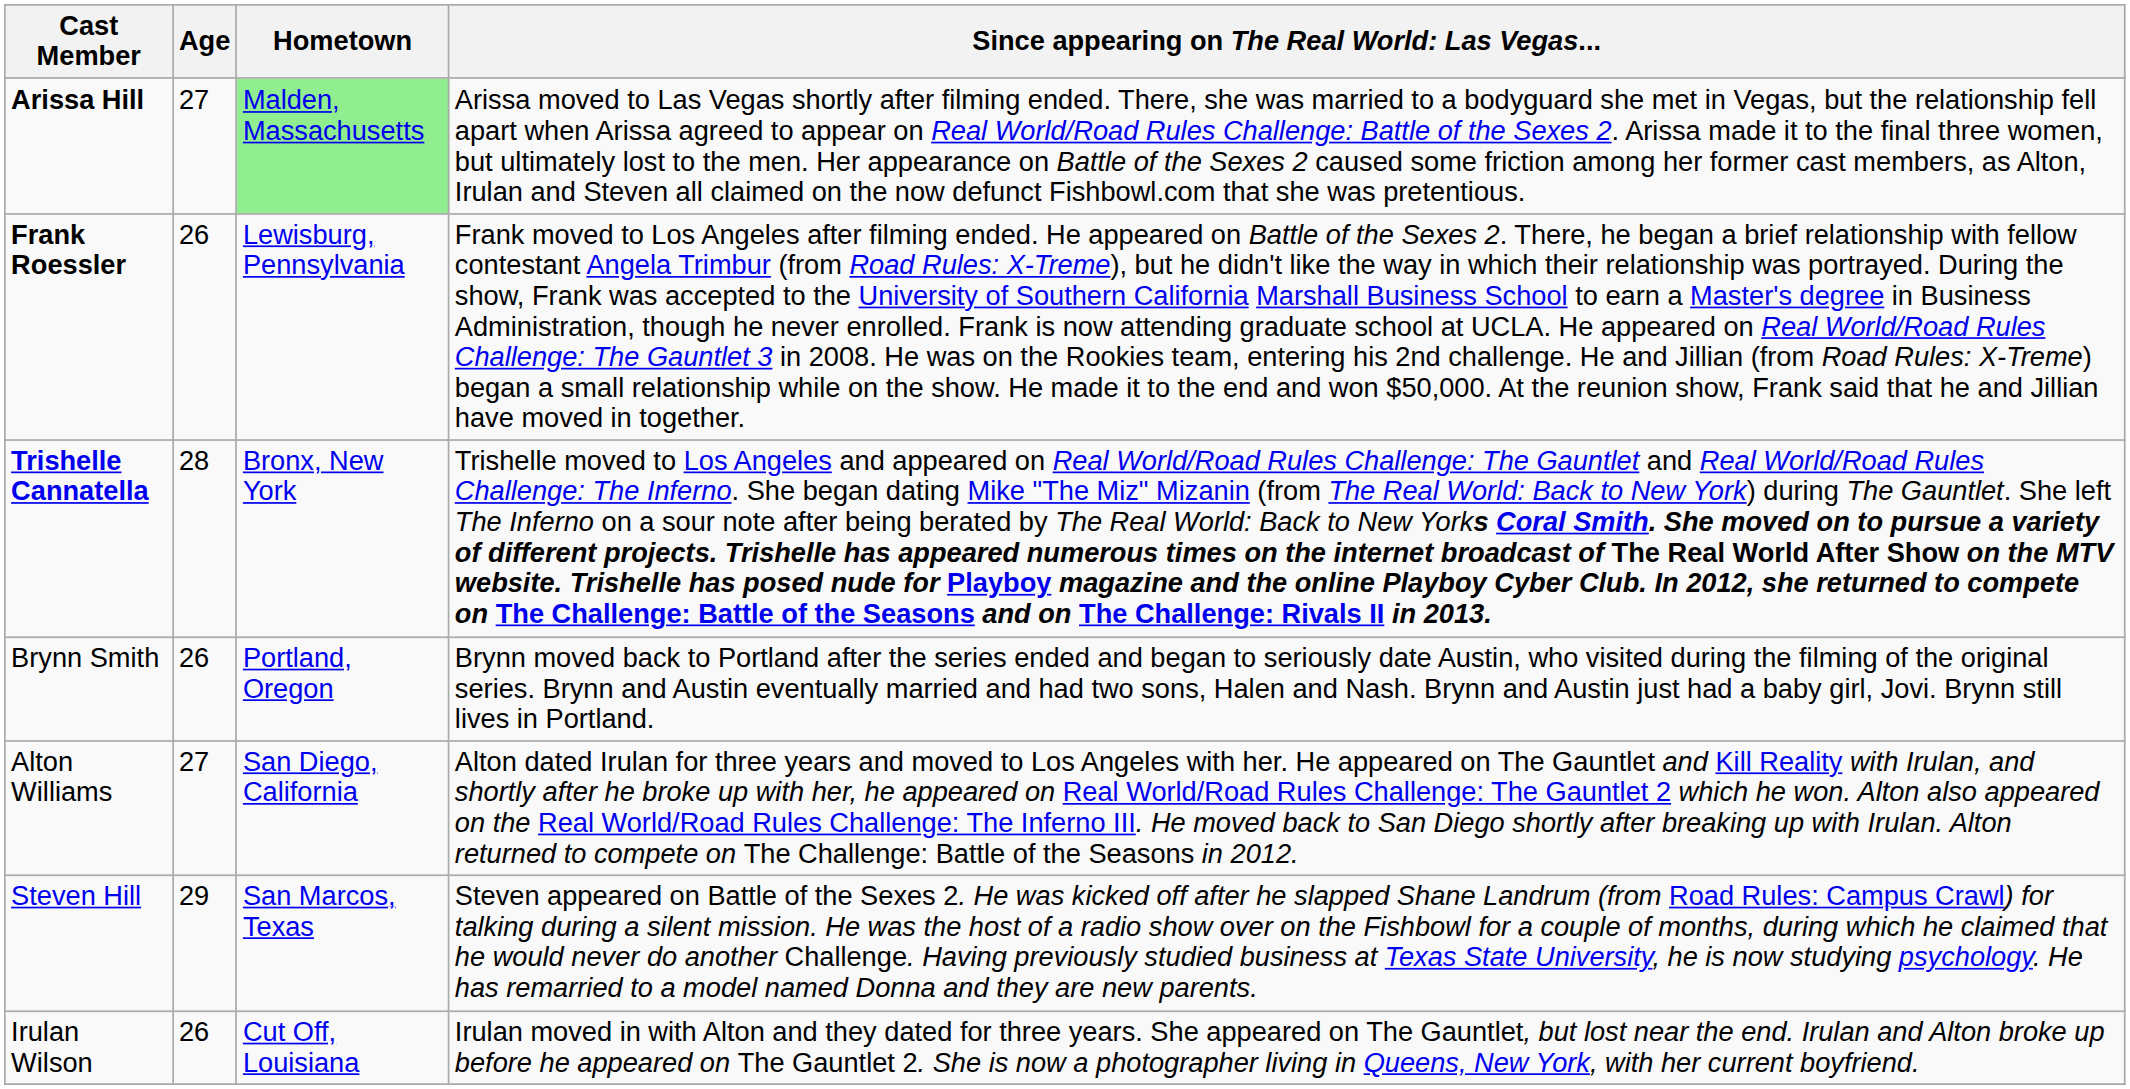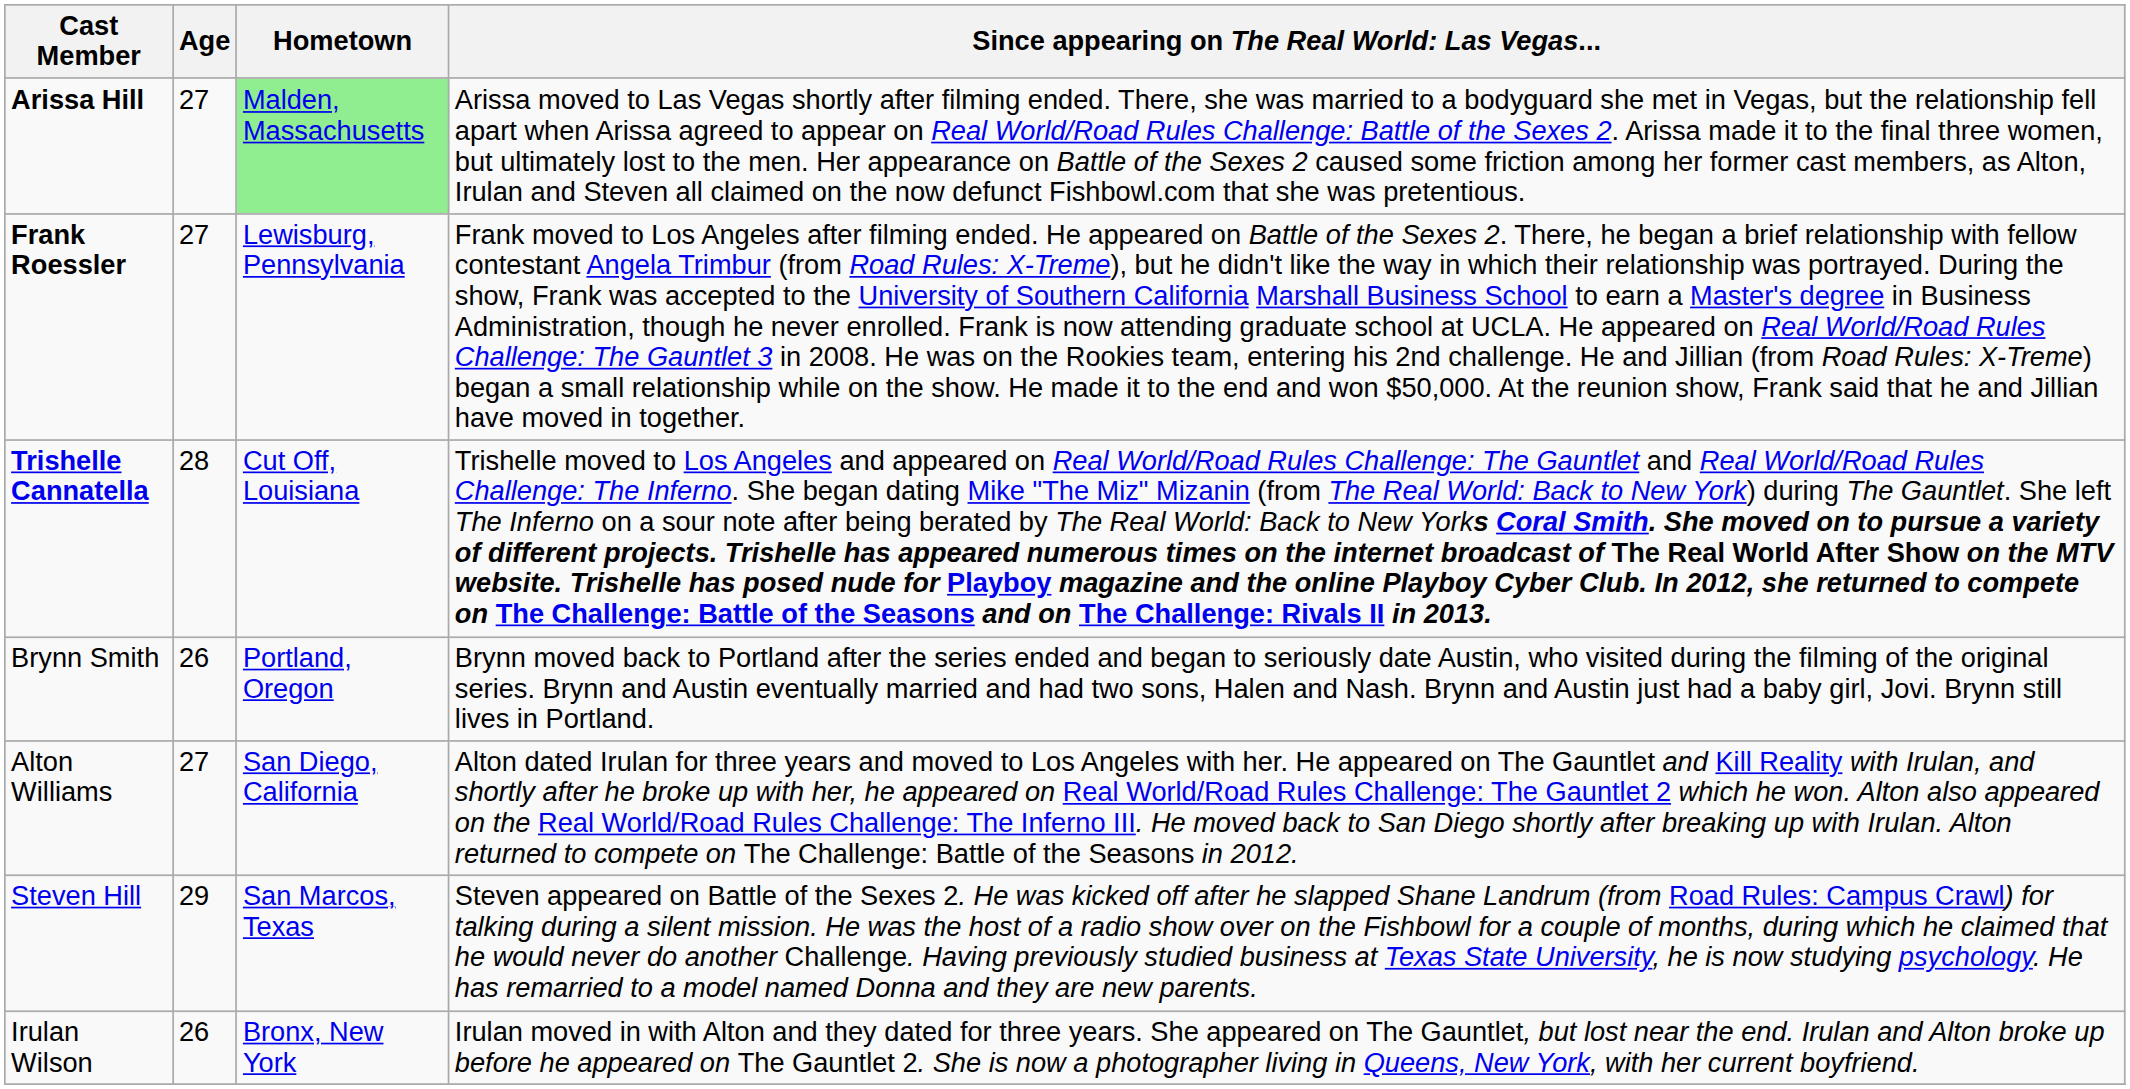Frank Roessler | Age: 26 -> 27
Trishelle Cannatella | Hometown: Bronx, New York -> Cut Off, Louisiana
Irulan Wilson | Hometown: Cut Off, Louisiana -> Bronx, New York
